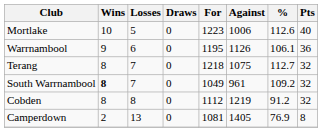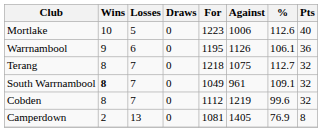South Warrnambool | %: 109.2 -> 109.1
Cobden | Losses: 8 -> 7
Cobden | %: 91.2 -> 99.6
